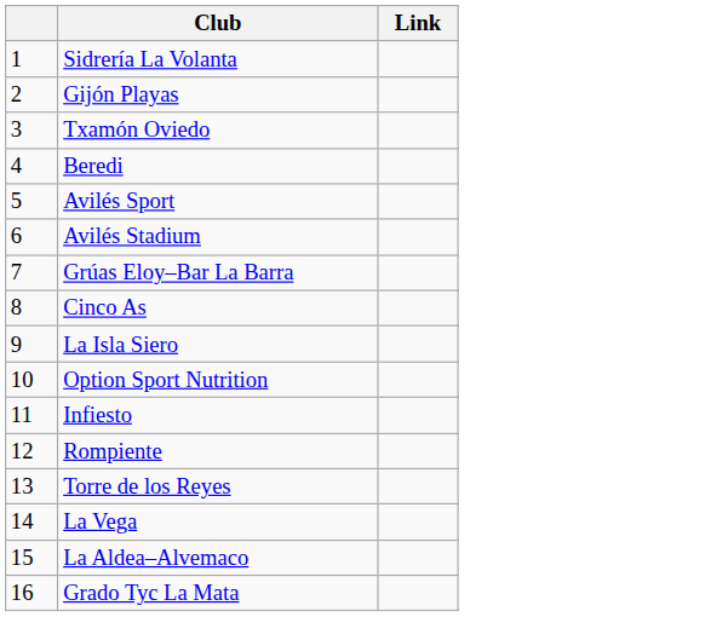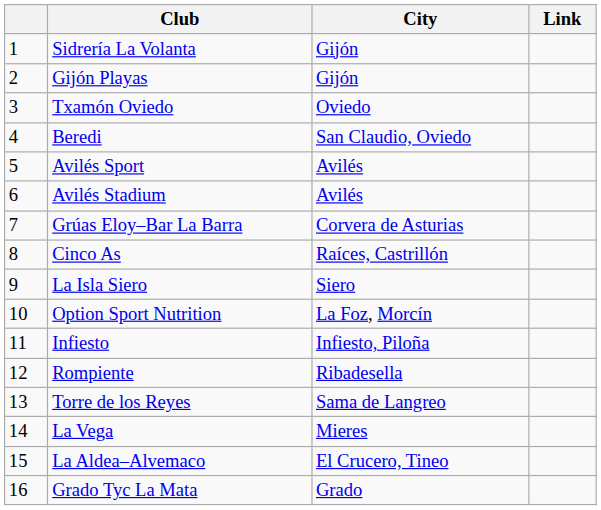+ column: City | Gijón | Gijón | Oviedo | San Claudio, Oviedo | Avilés | Avilés | Corvera de Asturias | Raíces, Castrillón | Siero | La Foz, Morcín | Infiesto, Piloña | Ribadesella | Sama de Langreo | Mieres | El Crucero, Tineo | Grado
